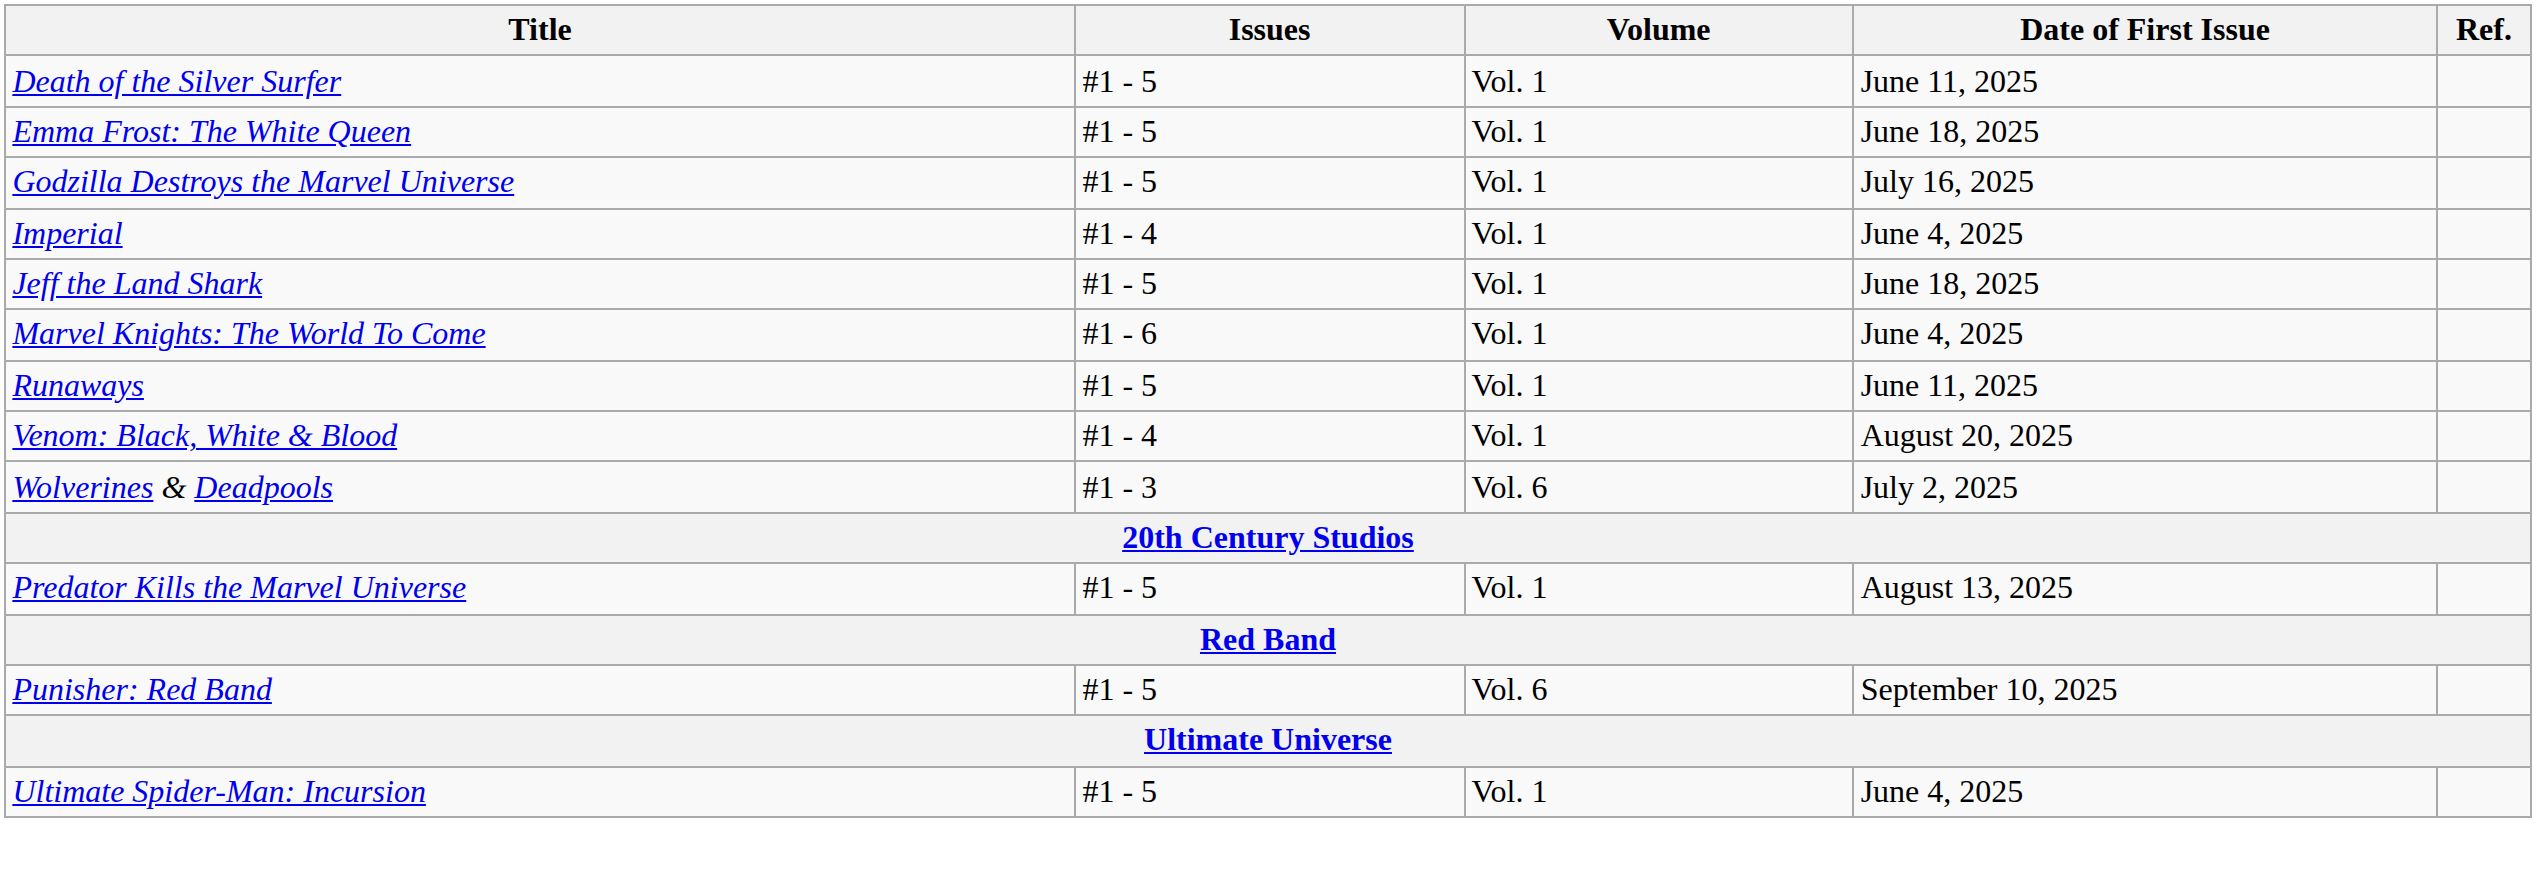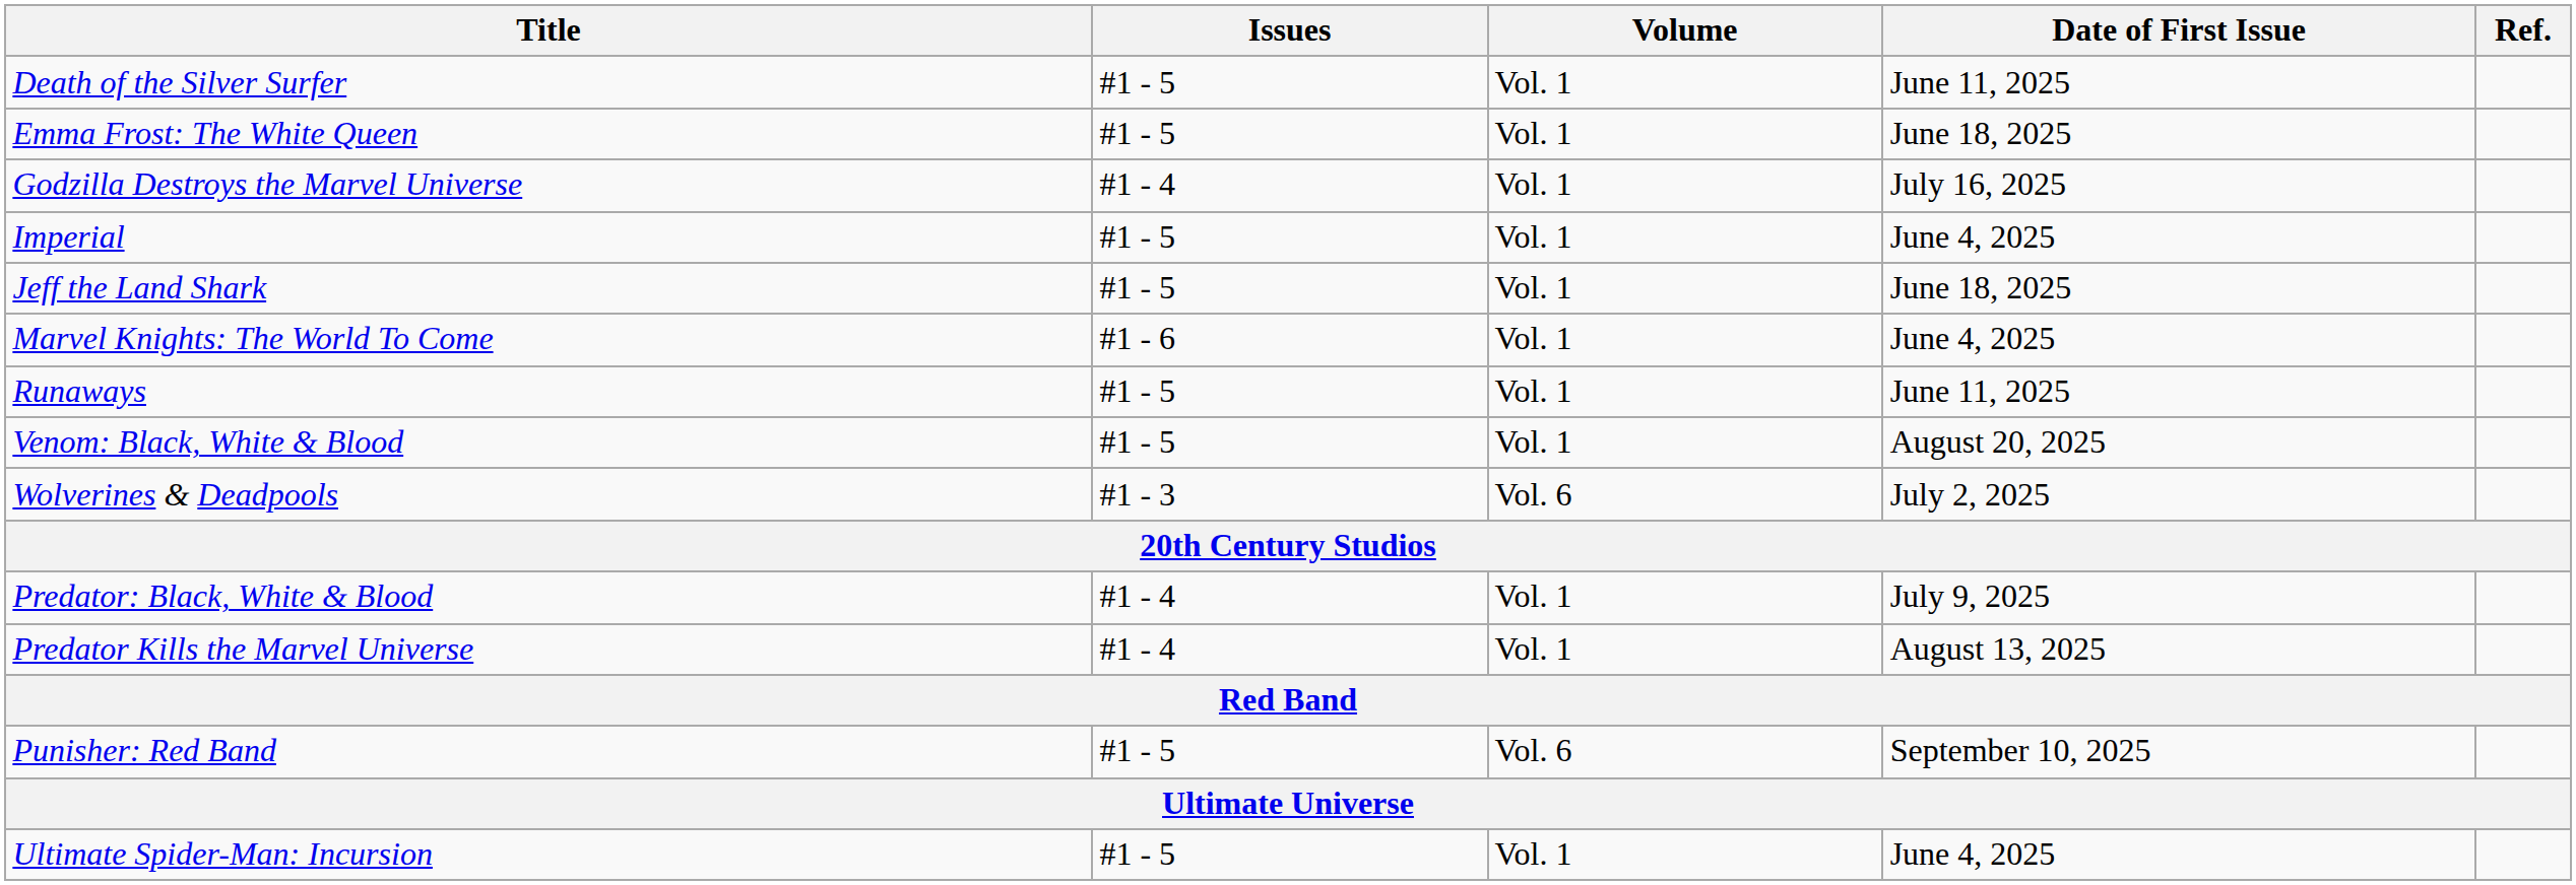Godzilla Destroys the Marvel Universe | Issues: #1 - 5 -> #1 - 4
Imperial | Issues: #1 - 4 -> #1 - 5
Venom: Black, White & Blood | Issues: #1 - 4 -> #1 - 5
+ row: Predator: Black, White & Blood | #1 - 4 | Vol. 1 | July 9, 2025
Predator Kills the Marvel Universe | Issues: #1 - 5 -> #1 - 4
